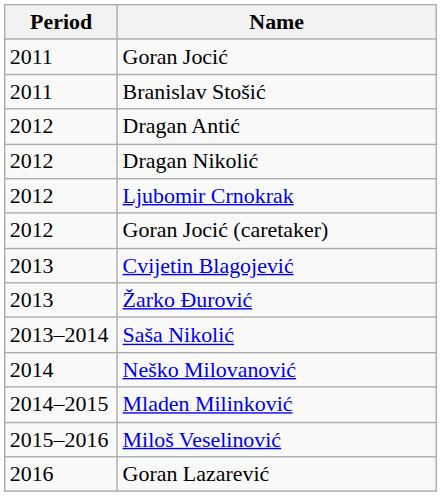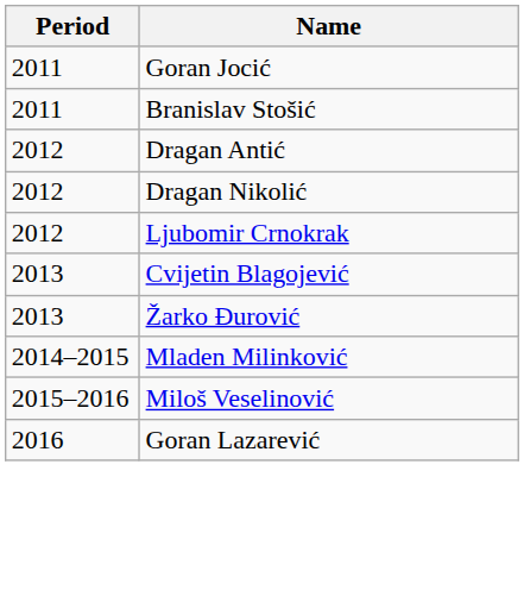- row: 2012 | Goran Jocić (caretaker)
- row: 2013–2014 | Saša Nikolić
- row: 2014 | Neško Milovanović
